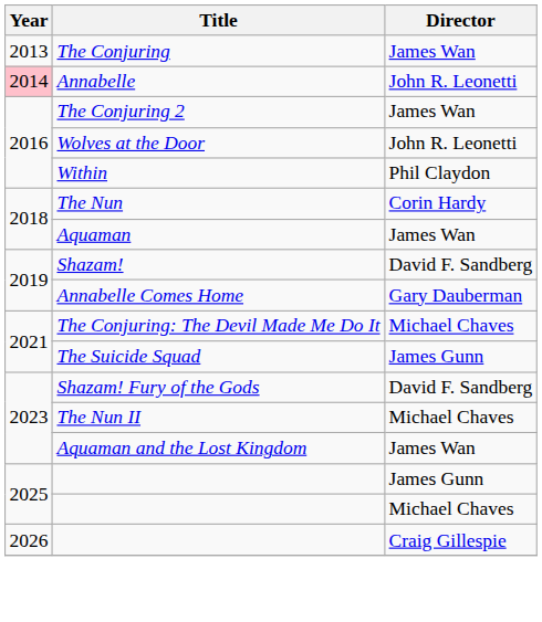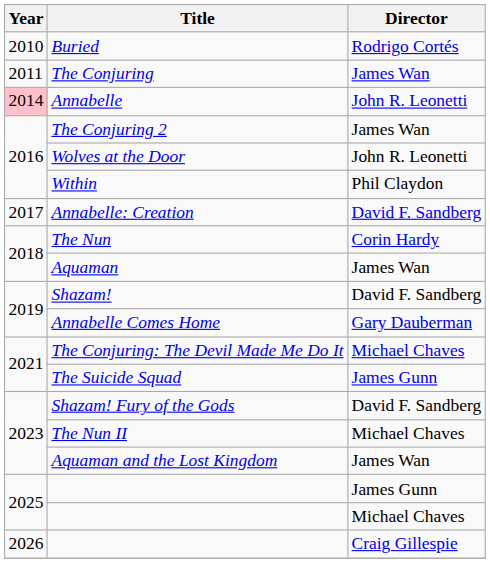+ row: 2010 | Buried | Rodrigo Cortés
The Conjuring | Year: 2013 -> 2011
+ row: 2017 | Annabelle: Creation | David F. Sandberg
